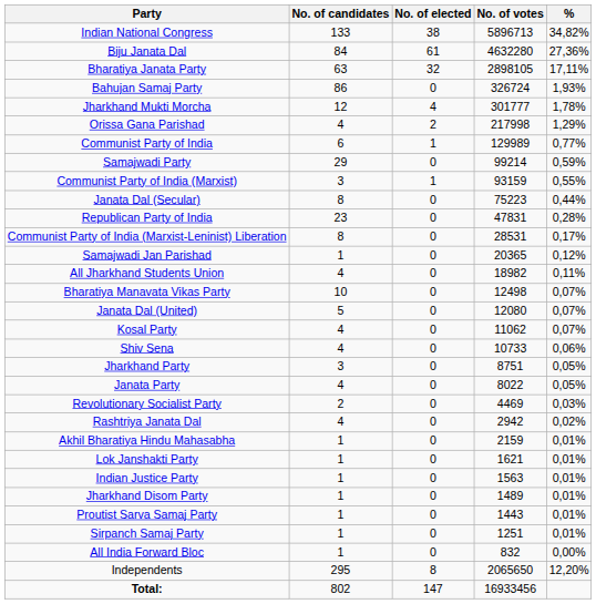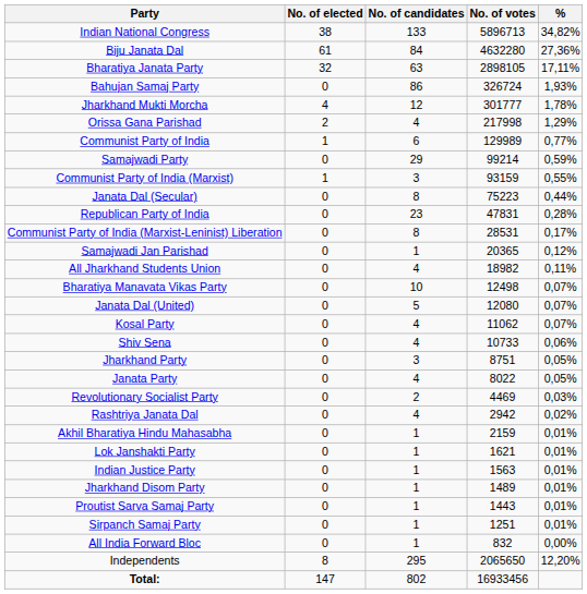columns swapped: No. of candidates <-> No. of elected
